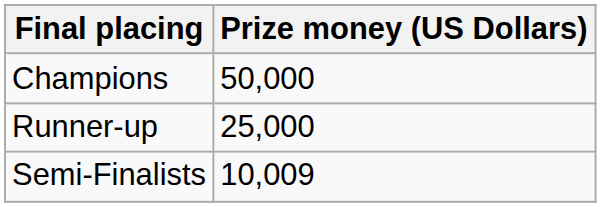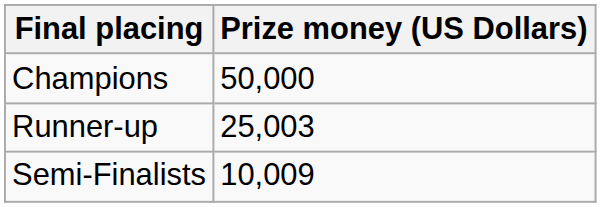Runner-up | Prize money (US Dollars): 25,000 -> 25,003
